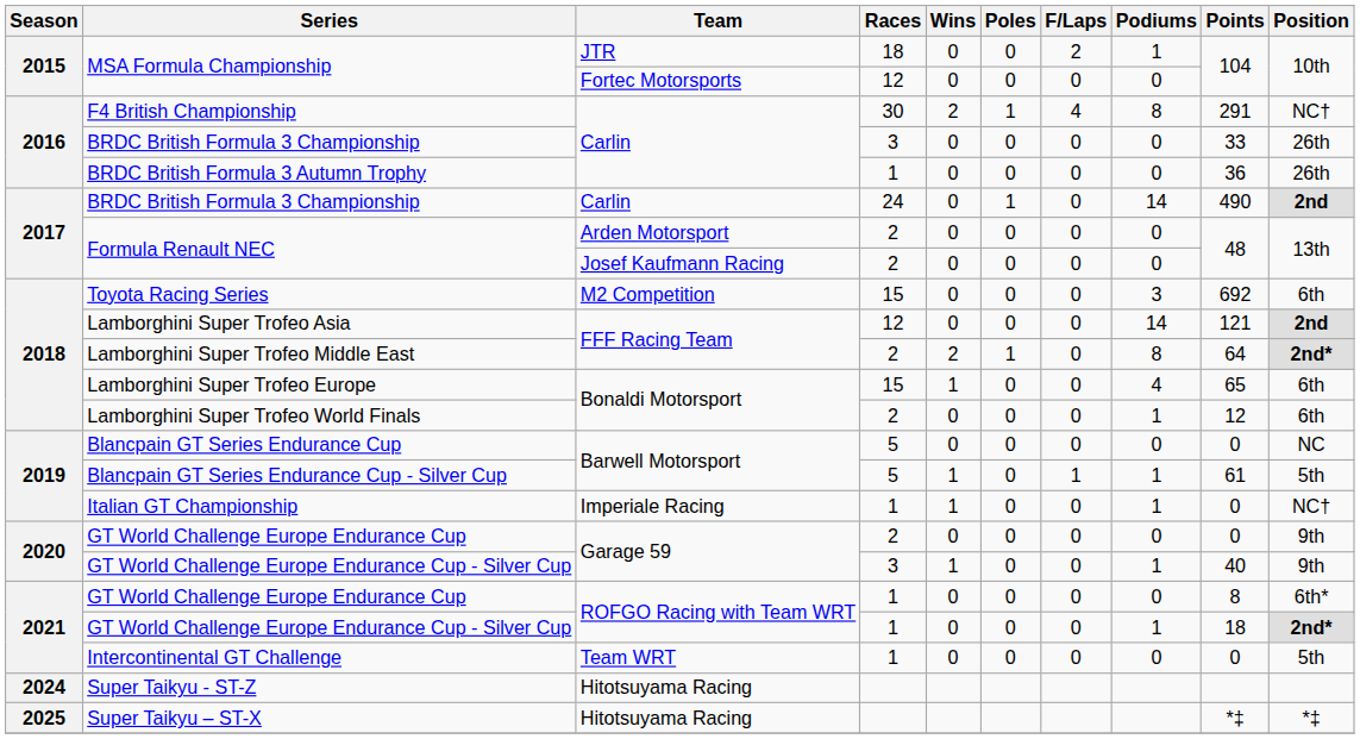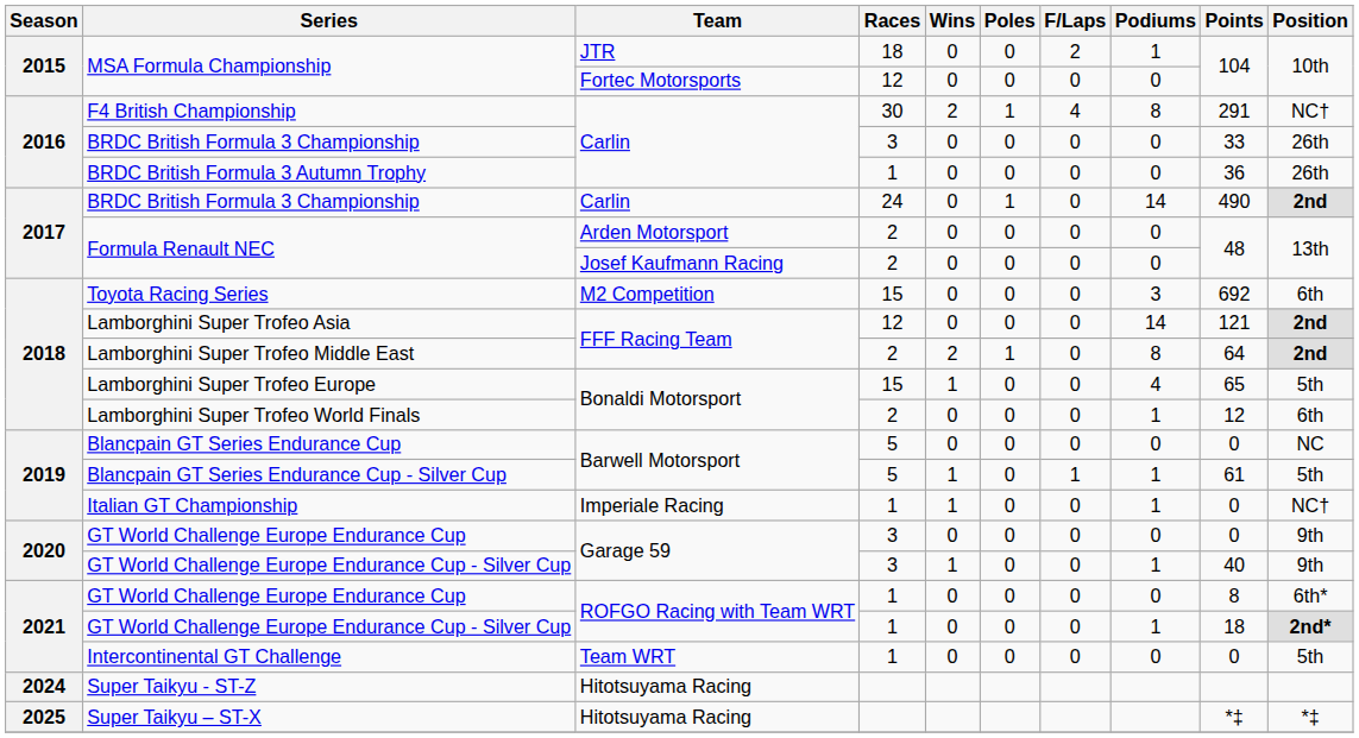Lamborghini Super Trofeo Middle East | Position: 2nd* -> 2nd
Lamborghini Super Trofeo Europe | Position: 6th -> 5th
GT World Challenge Europe Endurance Cup / Garage 59 | Races: 2 -> 3
